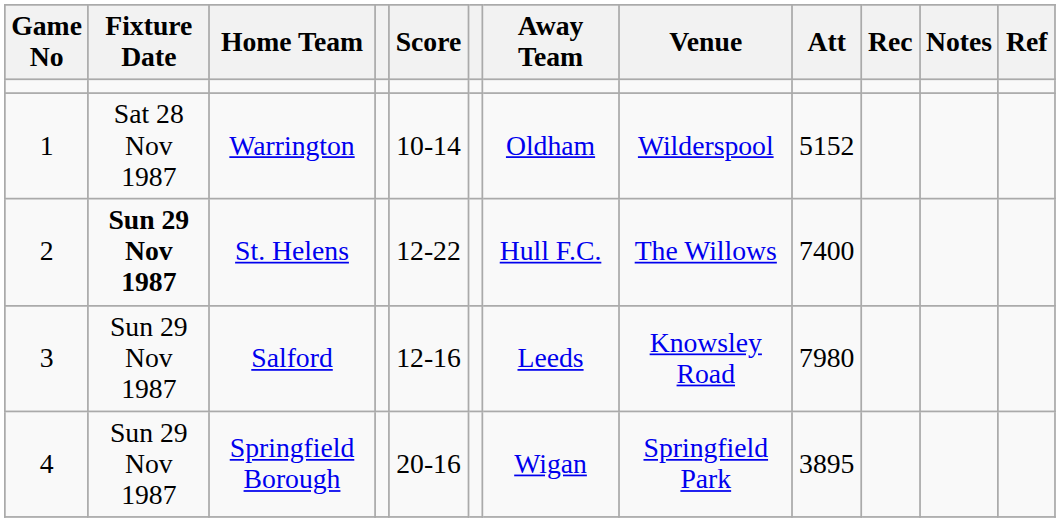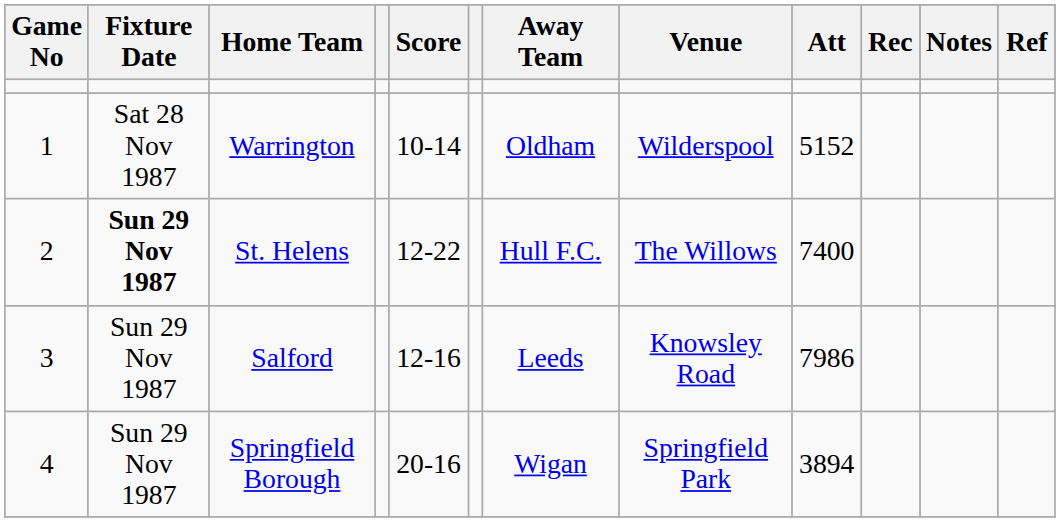Salford | Att: 7980 -> 7986
Springfield Borough | Att: 3895 -> 3894
